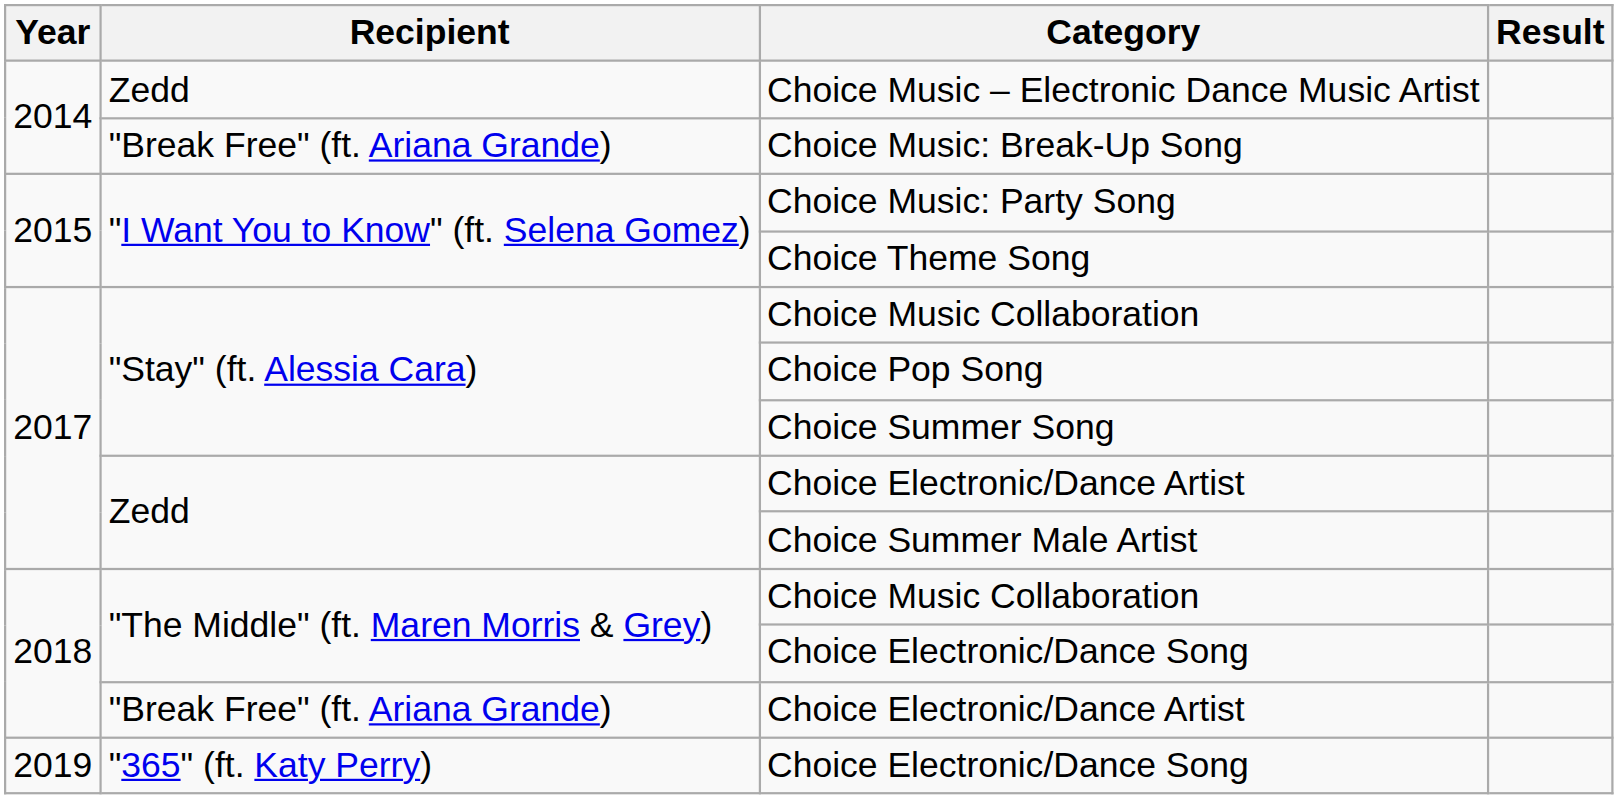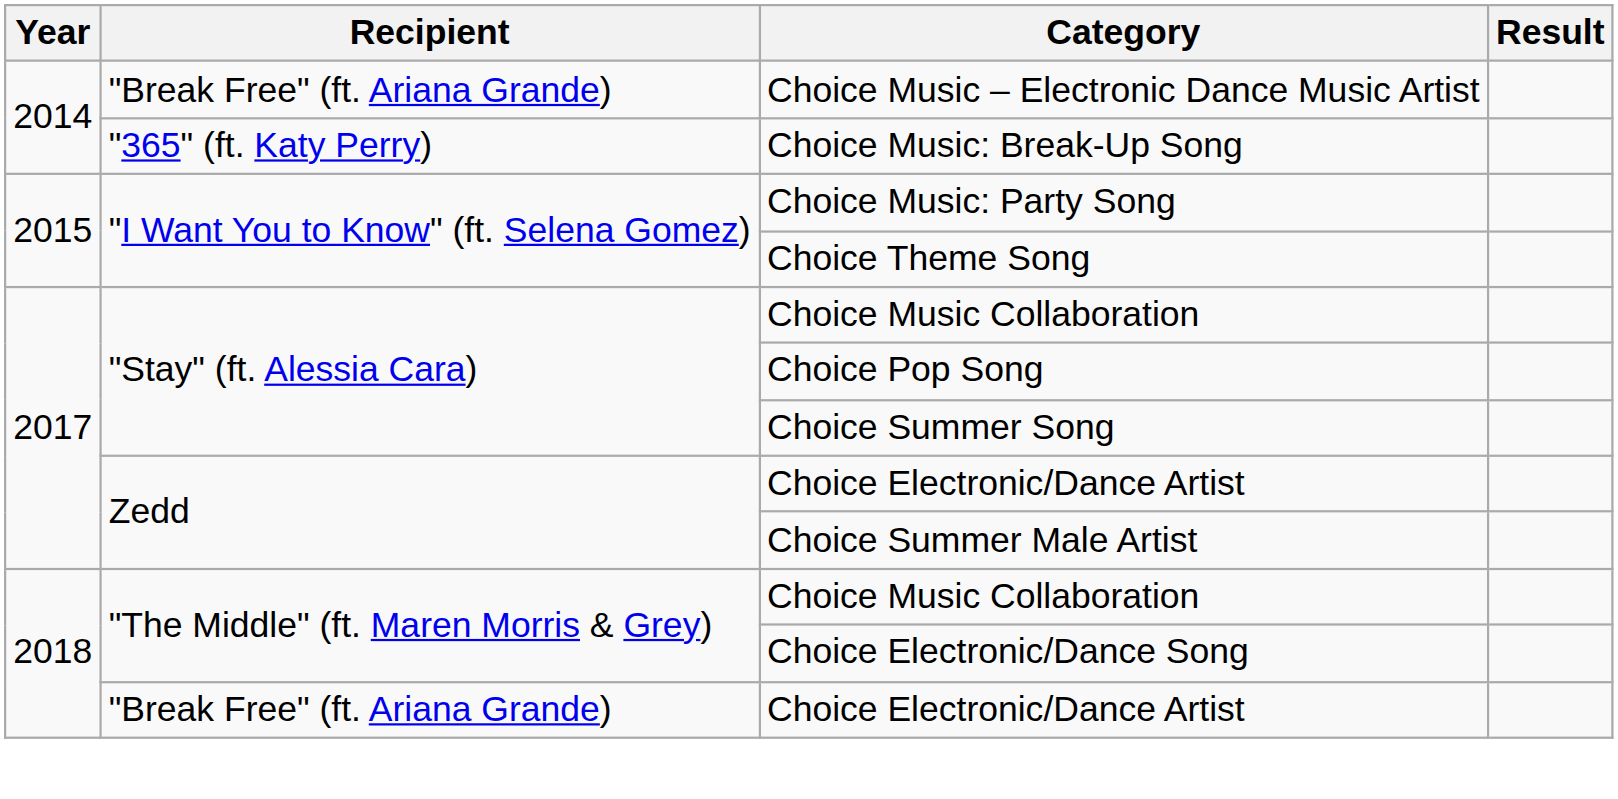Choice Music – Electronic Dance Music Artist | Recipient: Zedd -> "Break Free" (ft. Ariana Grande)
Choice Music: Break-Up Song | Recipient: "Break Free" (ft. Ariana Grande) -> "365" (ft. Katy Perry)
- row: 2019 | "365" (ft. Katy Perry) | Choice Electronic/Dance Song
